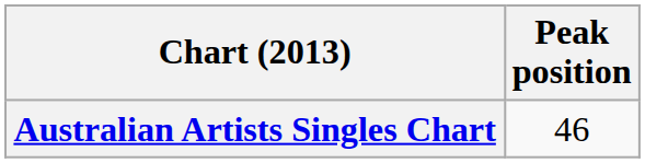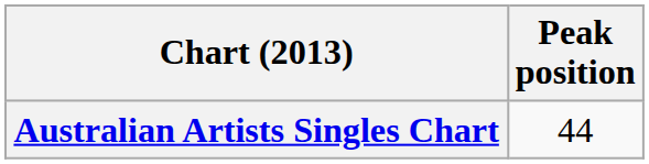Australian Artists Singles Chart | Peak position: 46 -> 44
